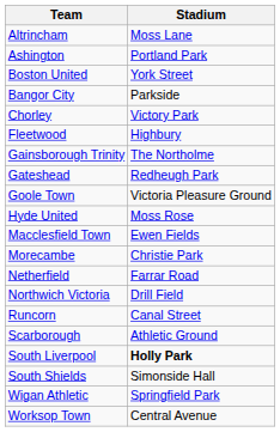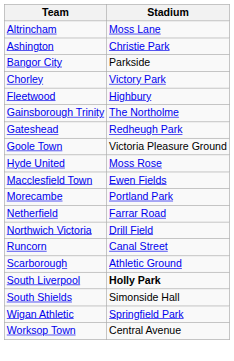Ashington | Stadium: Portland Park -> Christie Park
- row: Boston United | York Street
Morecambe | Stadium: Christie Park -> Portland Park
